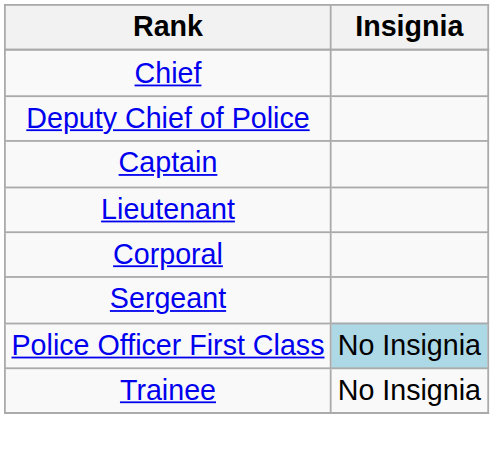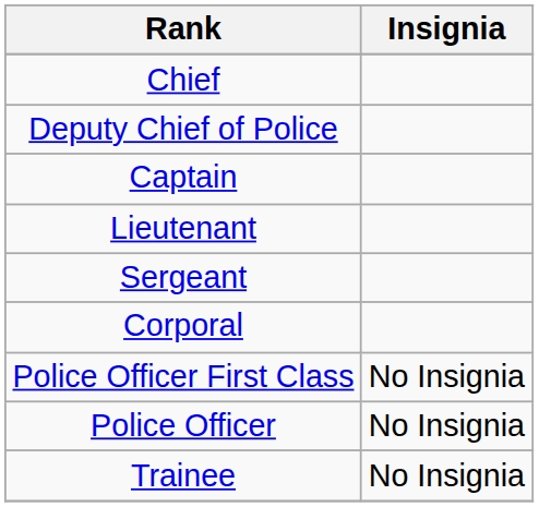rows swapped: Sergeant <-> Corporal
Police Officer First Class | Insignia: lightblue background -> no background
+ row: Police Officer | No Insignia
